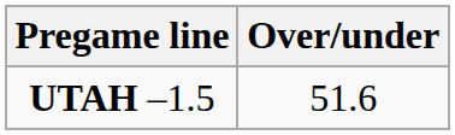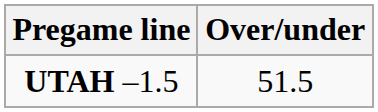UTAH –1.5 | Over/under: 51.6 -> 51.5
